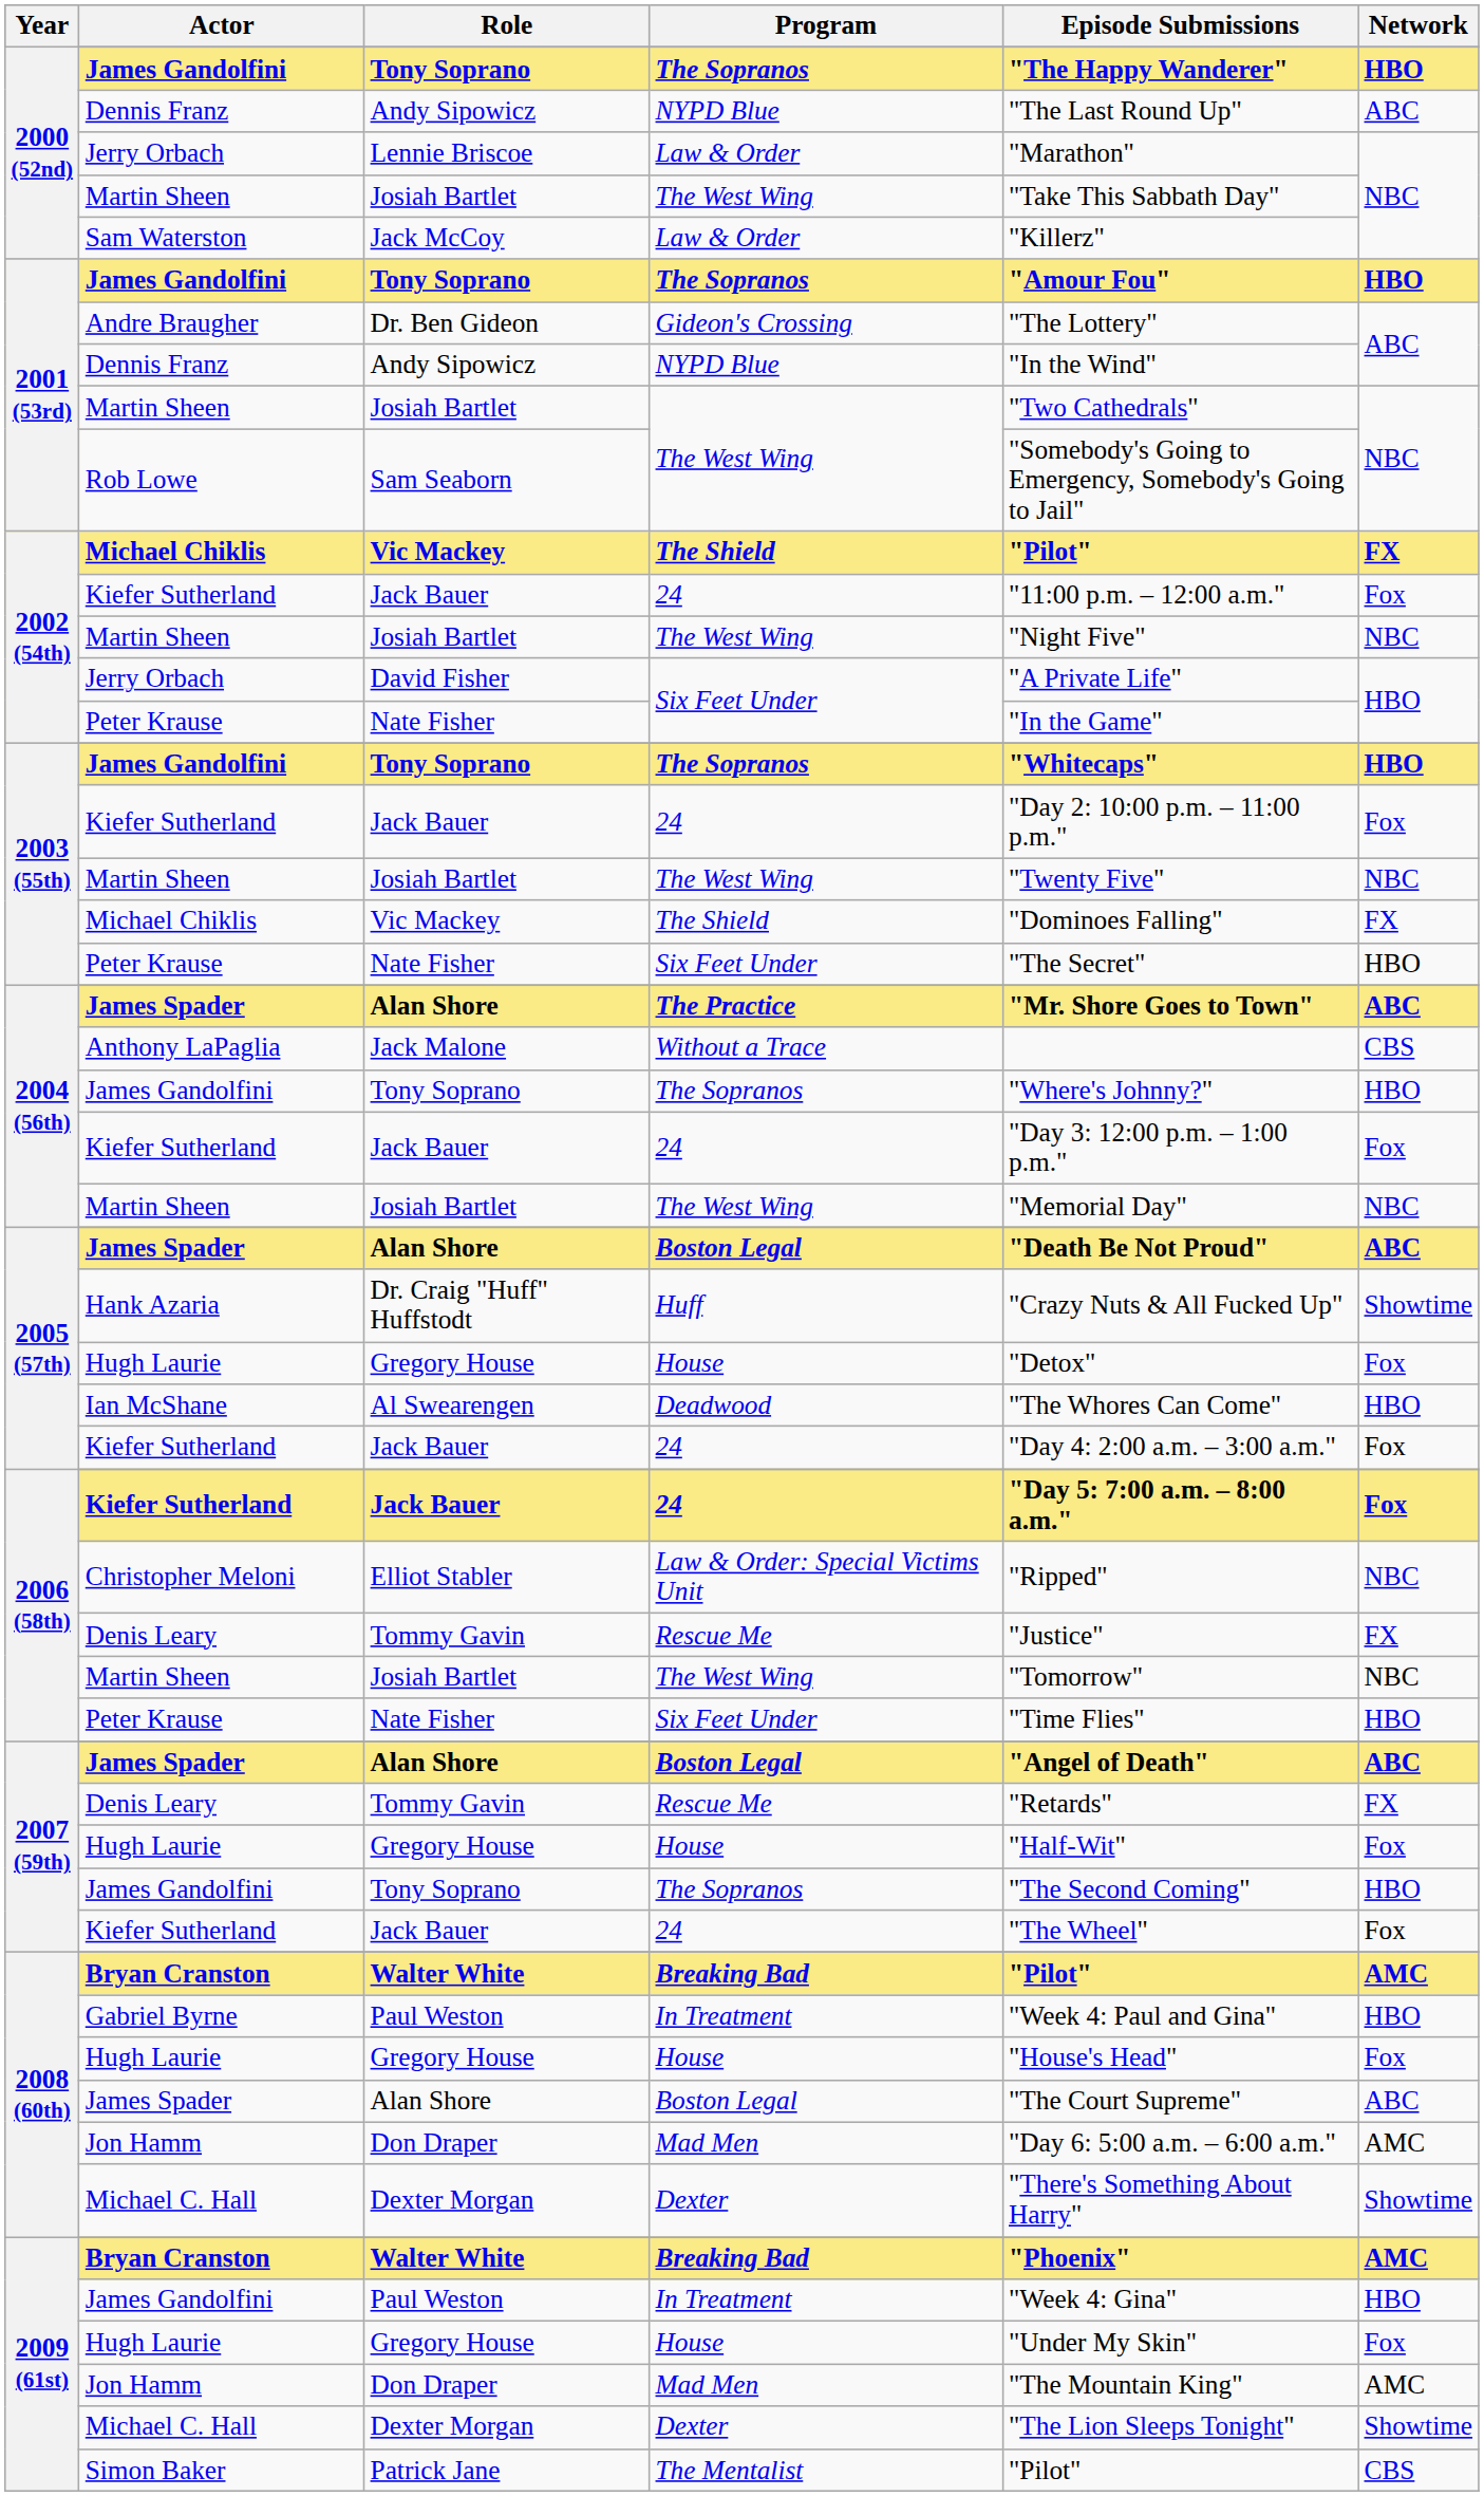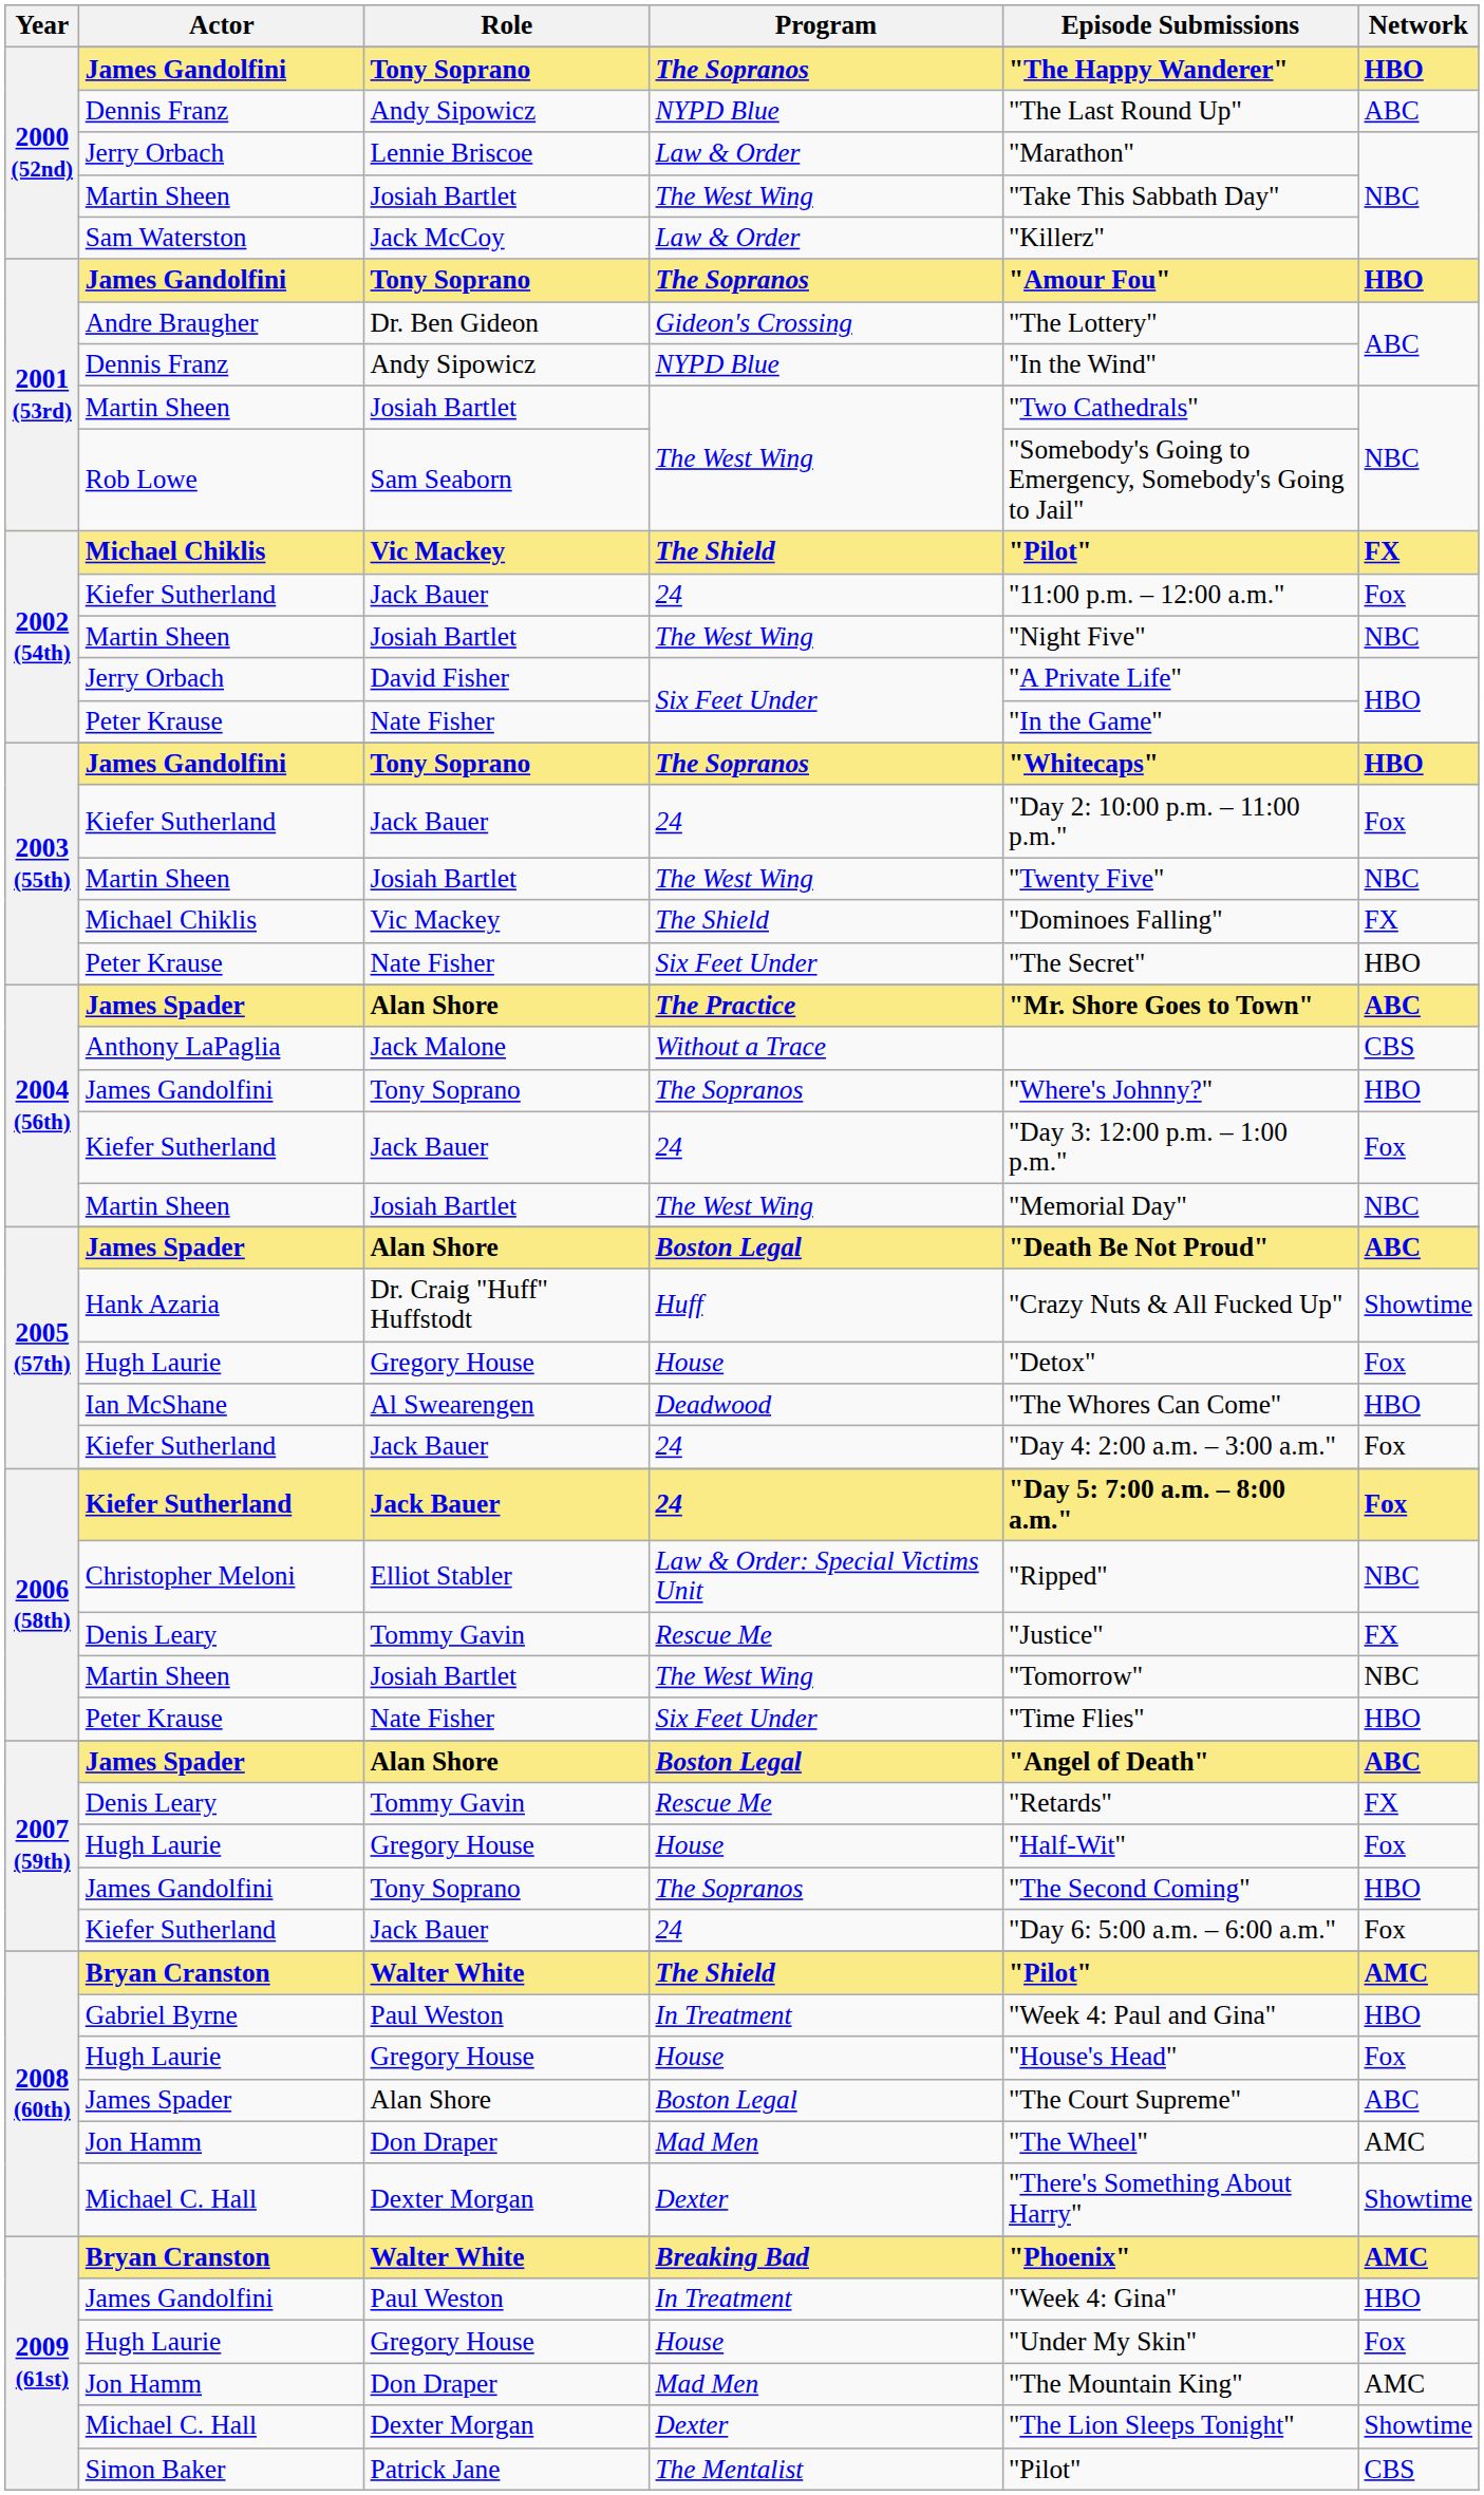2007 (59th) / Jack Bauer | Episode Submissions: "The Wheel" -> "Day 6: 5:00 a.m. – 6:00 a.m."
2008 (60th) / Walter White | Program: Breaking Bad -> The Shield
2008 (60th) / Don Draper | Episode Submissions: "Day 6: 5:00 a.m. – 6:00 a.m." -> "The Wheel"
